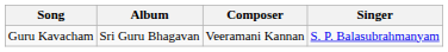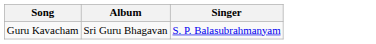- column: Composer | Veeramani Kannan
